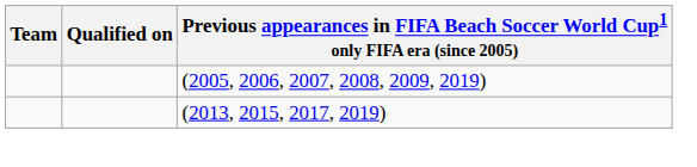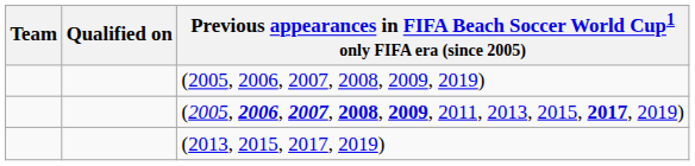+ row: (2005, 2006, 2007, 2008, 2009, 2011, 2013, 2015, 2017, 2019)
